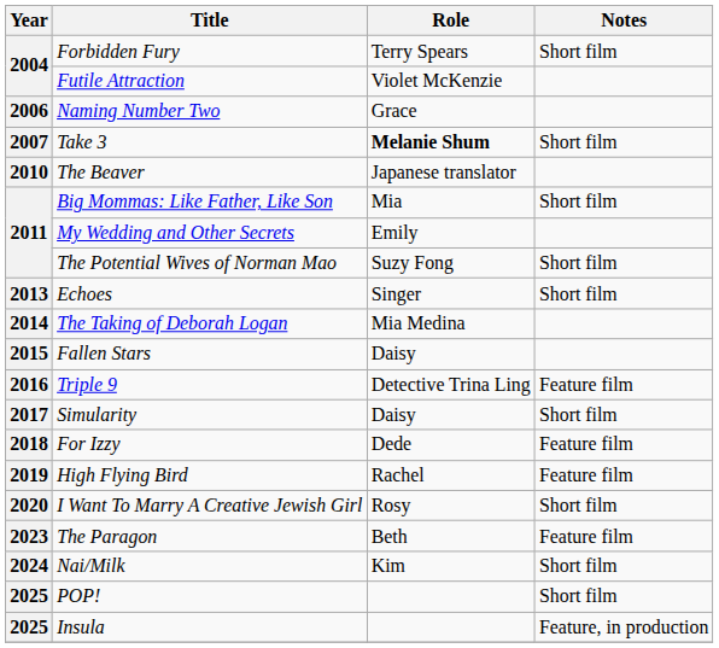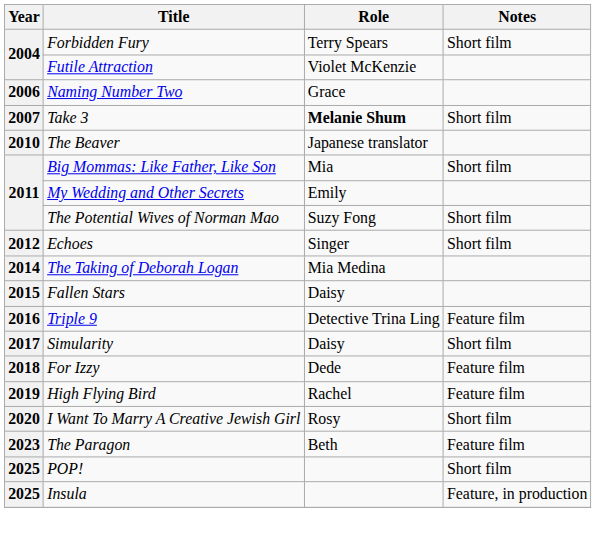Echoes | Year: 2013 -> 2012
- row: 2024 | Nai/Milk | Kim | Short film
